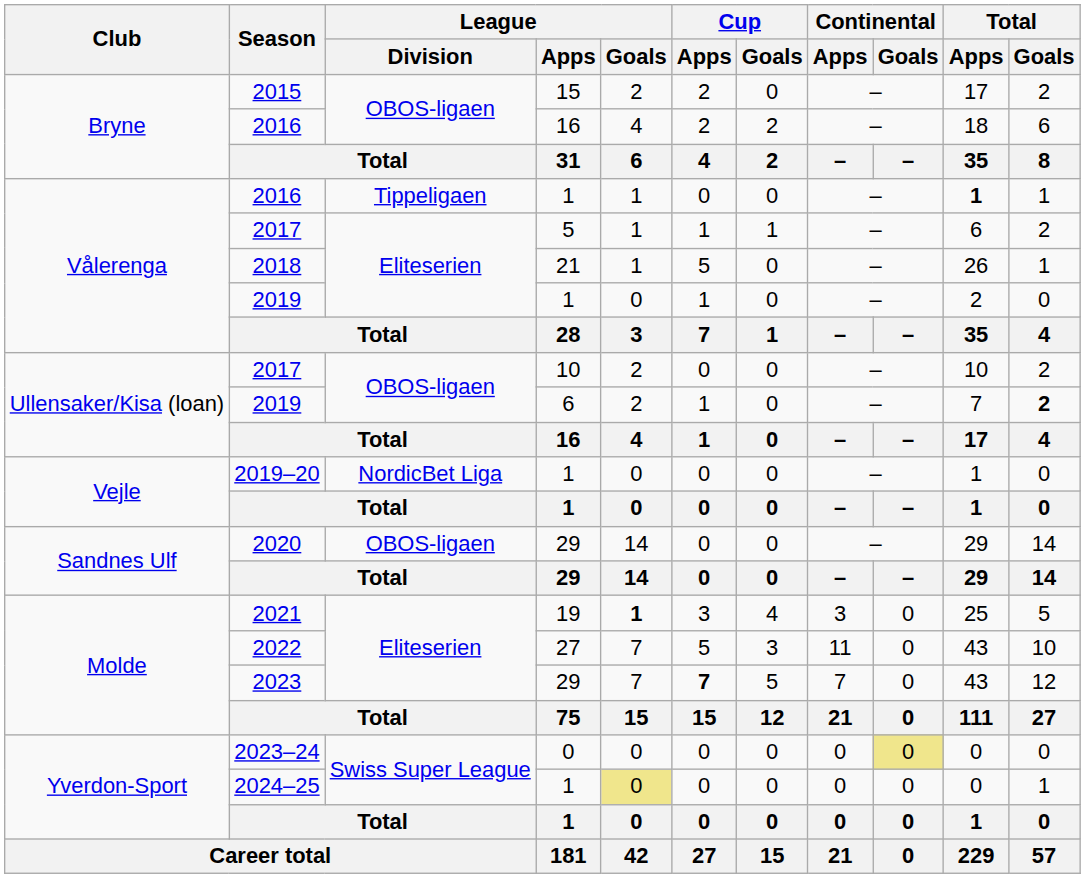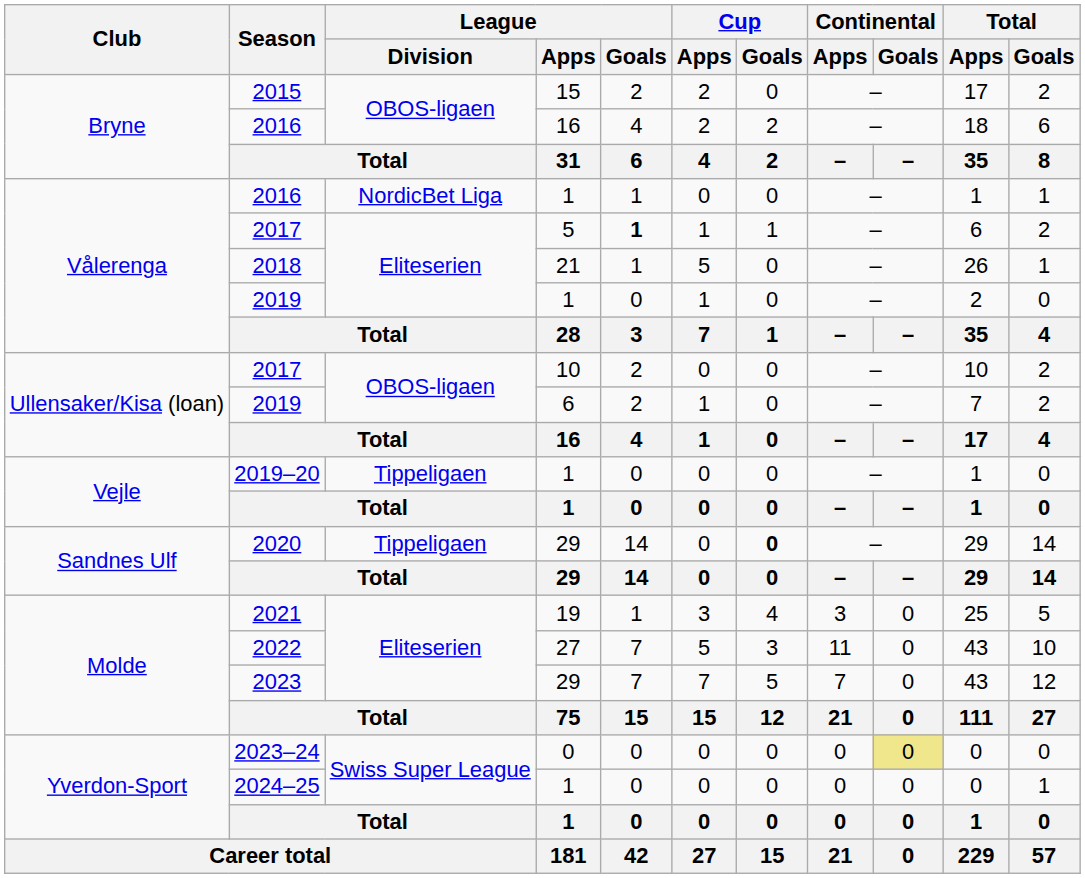2016 / 1 | League / Division: Tippeligaen -> NordicBet Liga
2016 / 1 | Total / Apps: bold -> normal
2017 / 5 | League / Goals: normal -> bold
2019 / 6 | Total / Goals: bold -> normal
2019–20 | League / Division: NordicBet Liga -> Tippeligaen
2020 | League / Division: OBOS-ligaen -> Tippeligaen
2020 | Cup / Goals: normal -> bold
2021 | League / Goals: bold -> normal
2023 | Cup / Apps: bold -> normal
2024–25 | League / Goals: khaki background -> no background
